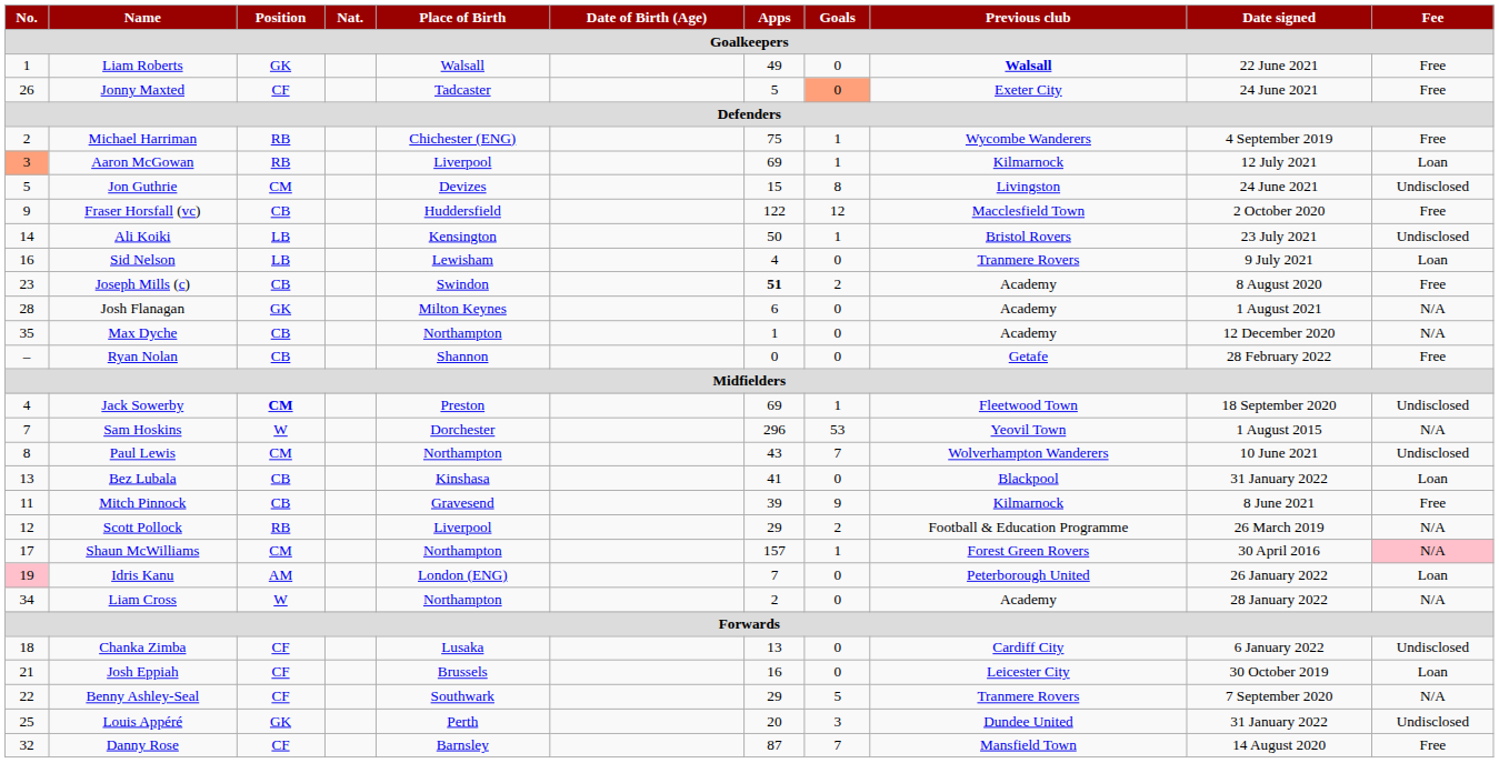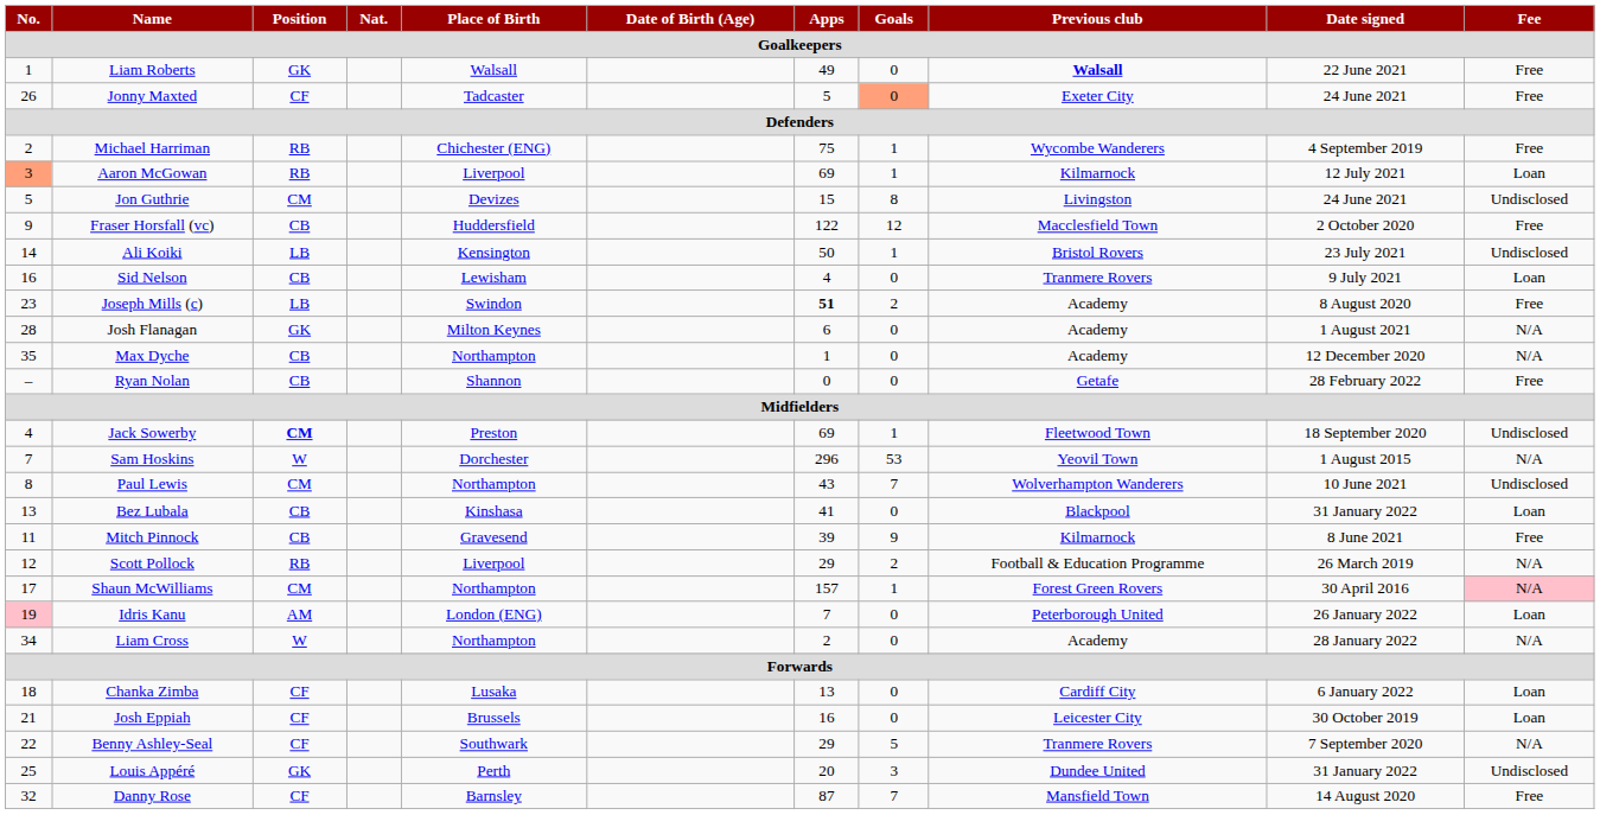Sid Nelson | Position: LB -> CB
Joseph Mills (c) | Position: CB -> LB
Chanka Zimba | Fee: Undisclosed -> Loan
